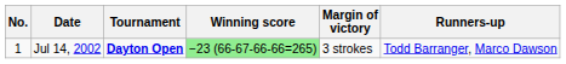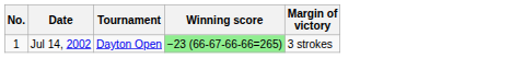- column: Runners-up | Todd Barranger, Marco Dawson
Jul 14, 2002 | Tournament: bold -> normal
